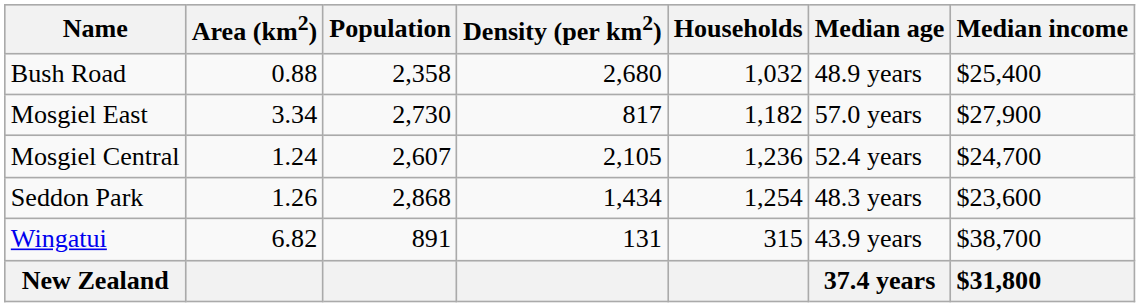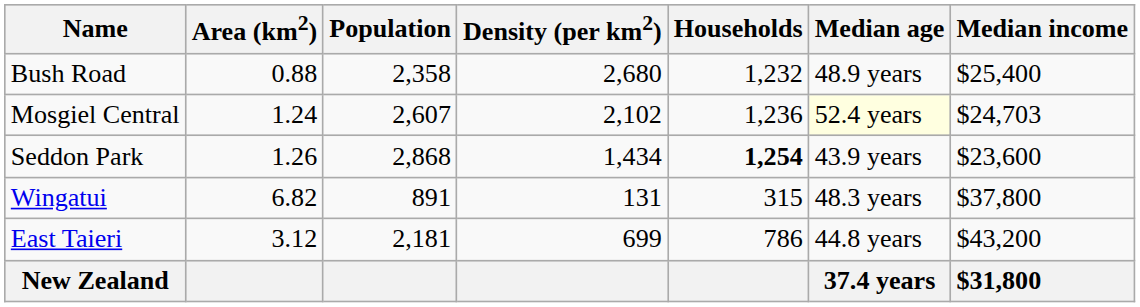Bush Road | Households: 1,032 -> 1,232
- row: Mosgiel East | 3.34 | 2,730 | 817 | 1,182 | 57.0 years | $27,900
Mosgiel Central | Density (per km2): 2,105 -> 2,102
Mosgiel Central | Median age: no background -> lightyellow background
Mosgiel Central | Median income: $24,700 -> $24,703
Seddon Park | Households: normal -> bold
Seddon Park | Median age: 48.3 years -> 43.9 years
Wingatui | Median age: 43.9 years -> 48.3 years
Wingatui | Median income: $38,700 -> $37,800
+ row: East Taieri | 3.12 | 2,181 | 699 | 786 | 44.8 years | $43,200
